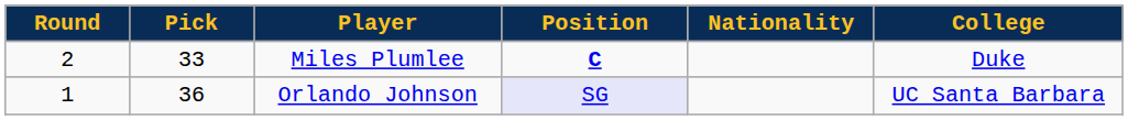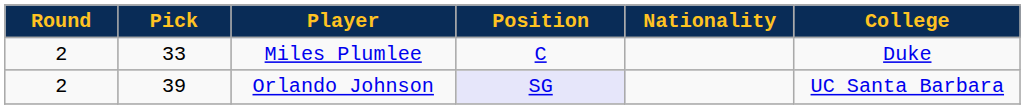Miles Plumlee | Position: bold -> normal
Orlando Johnson | Round: 1 -> 2
Orlando Johnson | Pick: 36 -> 39
